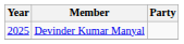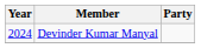Devinder Kumar Manyal | Year: 2025 -> 2024
